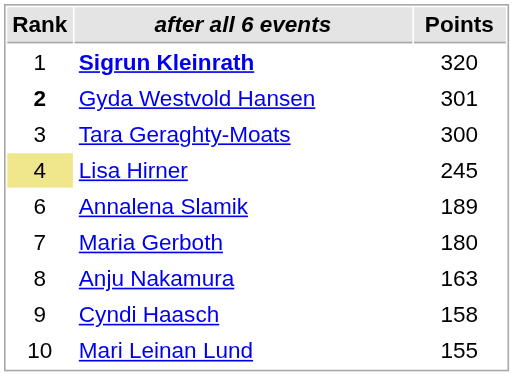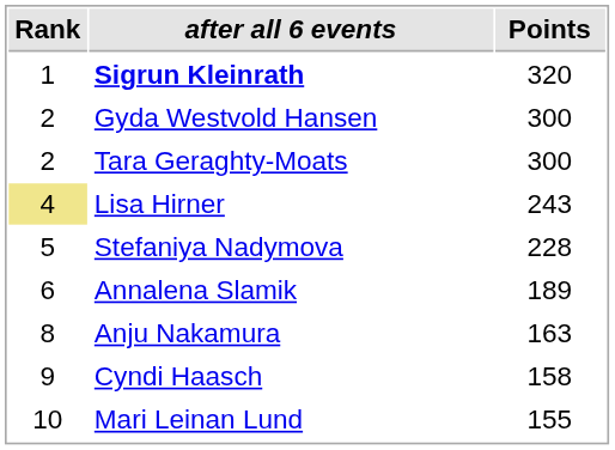Gyda Westvold Hansen | Rank: bold -> normal
Gyda Westvold Hansen | Points: 301 -> 300
Tara Geraghty-Moats | Rank: 3 -> 2
Lisa Hirner | Points: 245 -> 243
+ row: 5 | Stefaniya Nadymova | 228
- row: 7 | Maria Gerboth | 180
